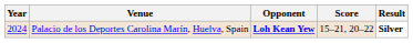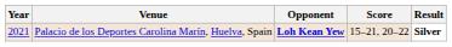Palacio de los Deportes Carolina Marín, Huelva, Spain | Year: 2024 -> 2021
